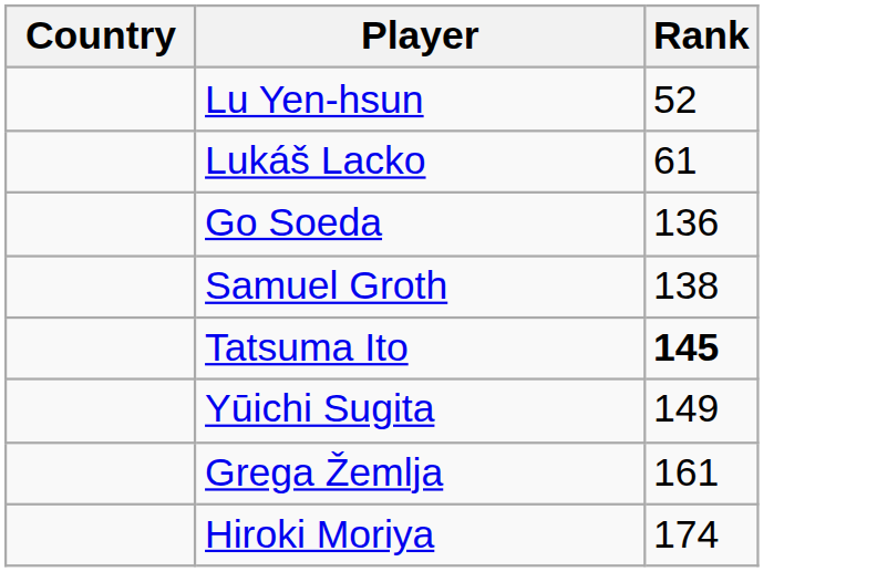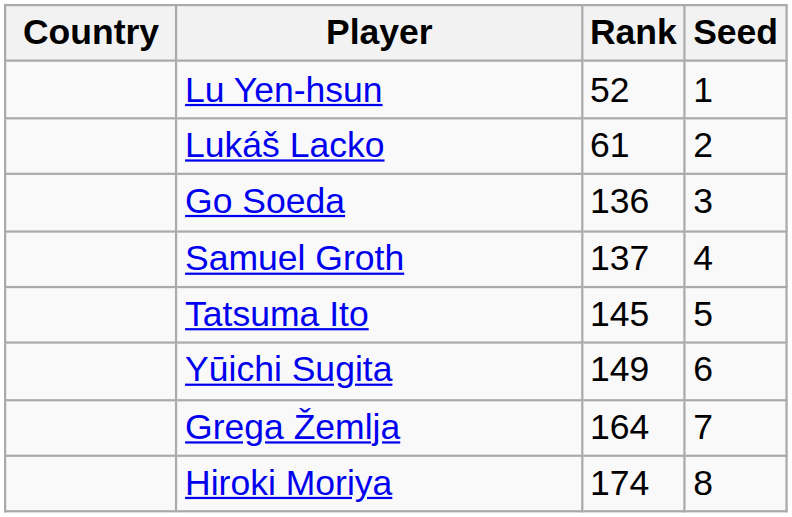+ column: Seed | 1 | 2 | 3 | 4 | 5 | 6 | 7 | 8
Samuel Groth | Rank: 138 -> 137
Tatsuma Ito | Rank: bold -> normal
Grega Žemlja | Rank: 161 -> 164
